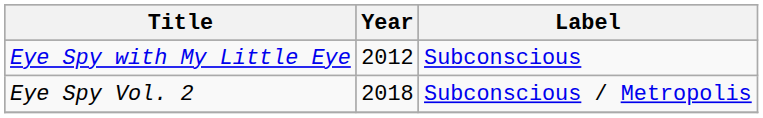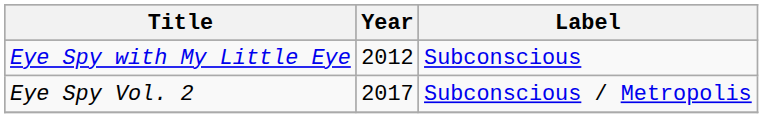Eye Spy Vol. 2 | Year: 2018 -> 2017
